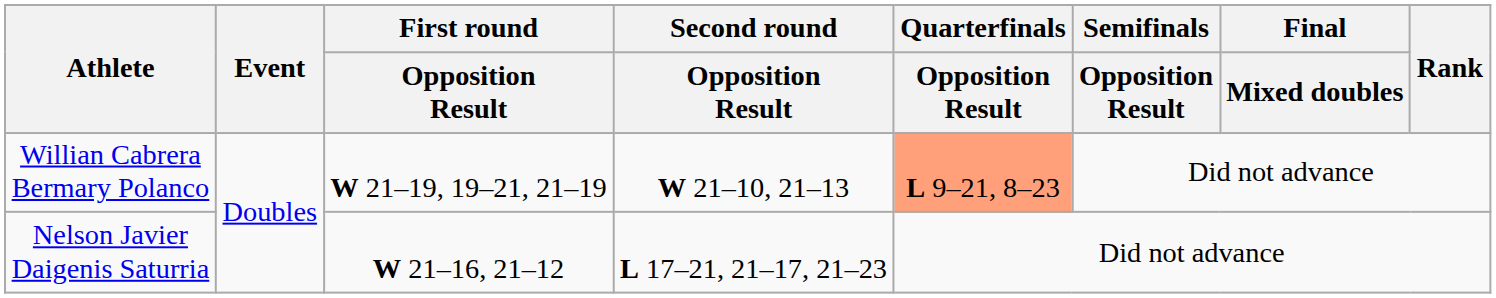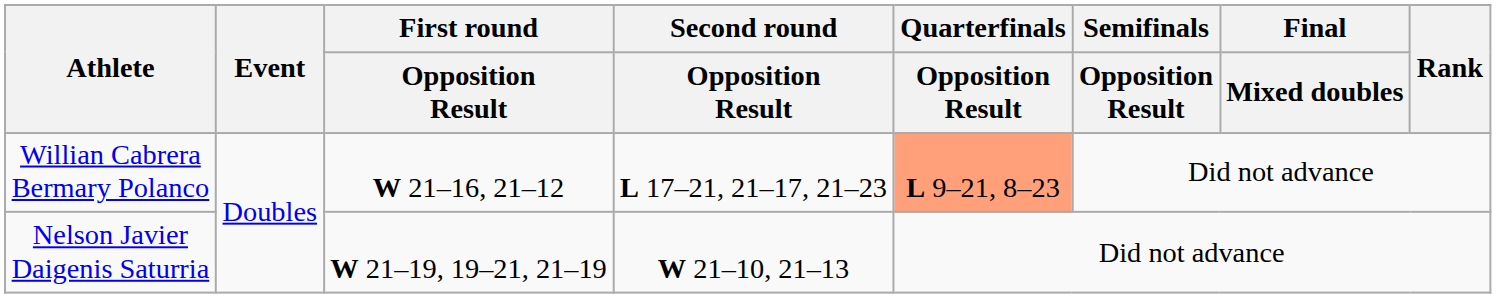Willian Cabrera Bermary Polanco | First round / Opposition Result: W 21–19, 19–21, 21–19 -> W 21–16, 21–12
Willian Cabrera Bermary Polanco | Second round / Opposition Result: W 21–10, 21–13 -> L 17–21, 21–17, 21–23
Nelson Javier Daigenis Saturria | First round / Opposition Result: W 21–16, 21–12 -> W 21–19, 19–21, 21–19
Nelson Javier Daigenis Saturria | Second round / Opposition Result: L 17–21, 21–17, 21–23 -> W 21–10, 21–13
